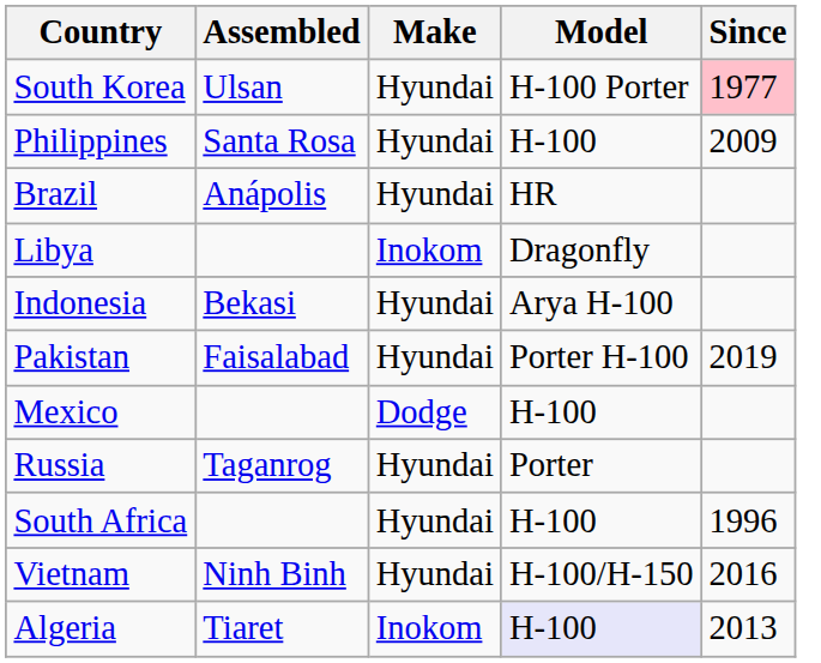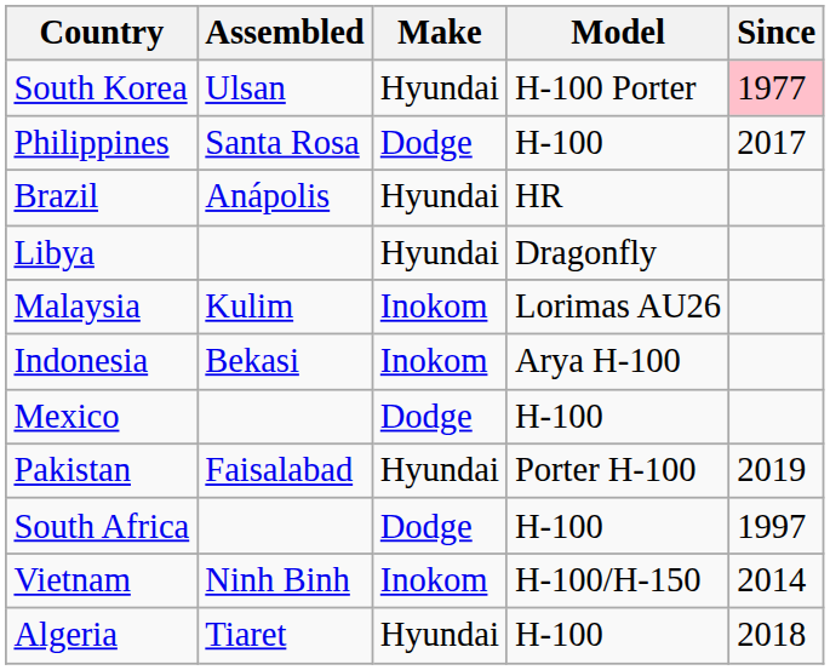Philippines | Make: Hyundai -> Dodge
Philippines | Since: 2009 -> 2017
Libya | Make: Inokom -> Hyundai
+ row: Malaysia | Kulim | Inokom | Lorimas AU26
Indonesia | Make: Hyundai -> Inokom
rows swapped: Mexico <-> Pakistan
- row: Russia | Taganrog | Hyundai | Porter
South Africa | Make: Hyundai -> Dodge
South Africa | Since: 1996 -> 1997
Vietnam | Make: Hyundai -> Inokom
Vietnam | Since: 2016 -> 2014
Algeria | Make: Inokom -> Hyundai
Algeria | Model: lavender background -> no background
Algeria | Since: 2013 -> 2018
